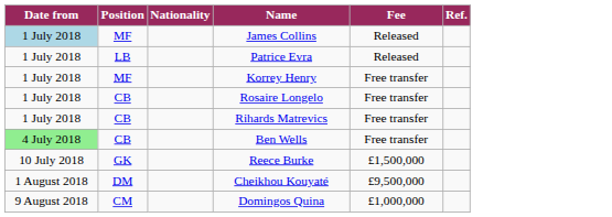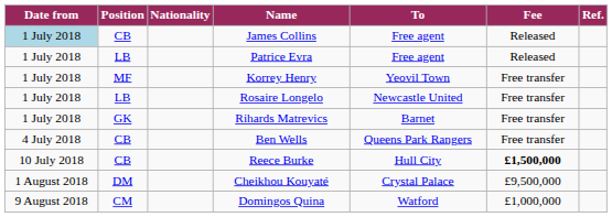+ column: To | Free agent | Free agent | Yeovil Town | Newcastle United | Barnet | Queens Park Rangers | Hull City | Crystal Palace | Watford
James Collins | Position: MF -> CB
Rosaire Longelo | Position: CB -> LB
Rihards Matrevics | Position: CB -> GK
Ben Wells | Date from: lightgreen background -> no background
Reece Burke | Position: GK -> CB
Reece Burke | Fee: normal -> bold
